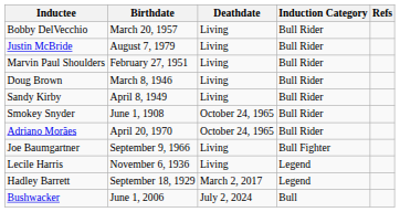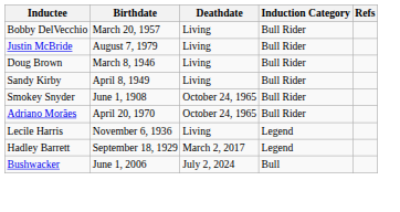- row: Marvin Paul Shoulders | February 27, 1951 | Living | Bull Rider
- row: Joe Baumgartner | September 9, 1966 | Living | Bull Fighter
